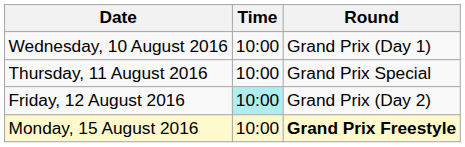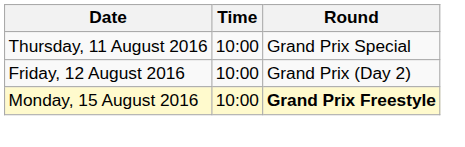- row: Wednesday, 10 August 2016 | 10:00 | Grand Prix (Day 1)
Friday, 12 August 2016 | Time: paleturquoise background -> no background
